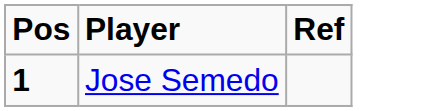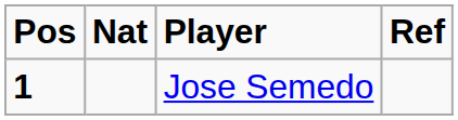+ column: Nat
